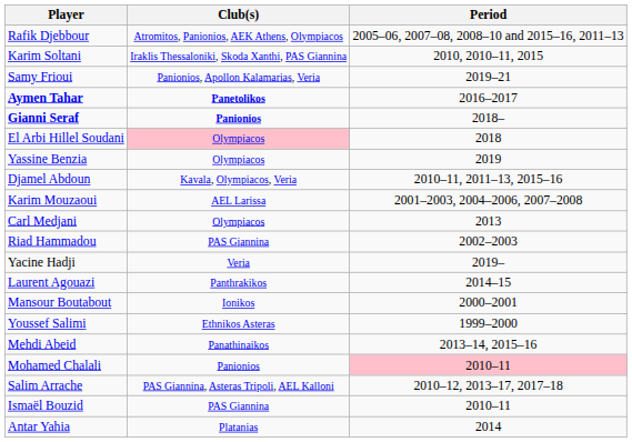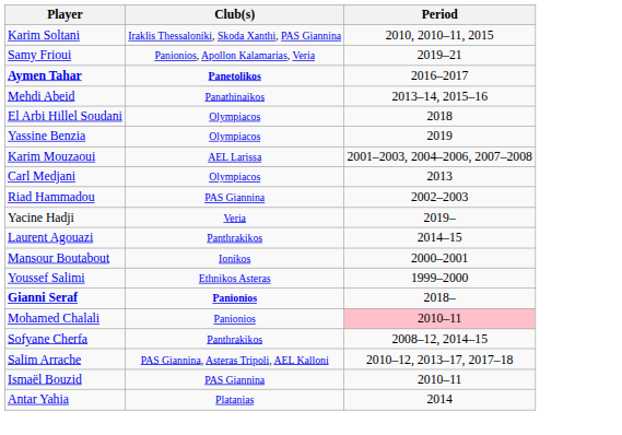- row: Rafik Djebbour | Atromitos, Panionios, AEK Athens, Olympiacos | 2005–06, 2007–08, 2008–10 and 2015–16, 2011–13
rows swapped: Gianni Seraf <-> Mehdi Abeid
El Arbi Hillel Soudani | Club(s): pink background -> no background
- row: Djamel Abdoun | Kavala, Olympiacos, Veria | 2010–11, 2011–13, 2015–16
+ row: Sofyane Cherfa | Panthrakikos | 2008–12, 2014–15
